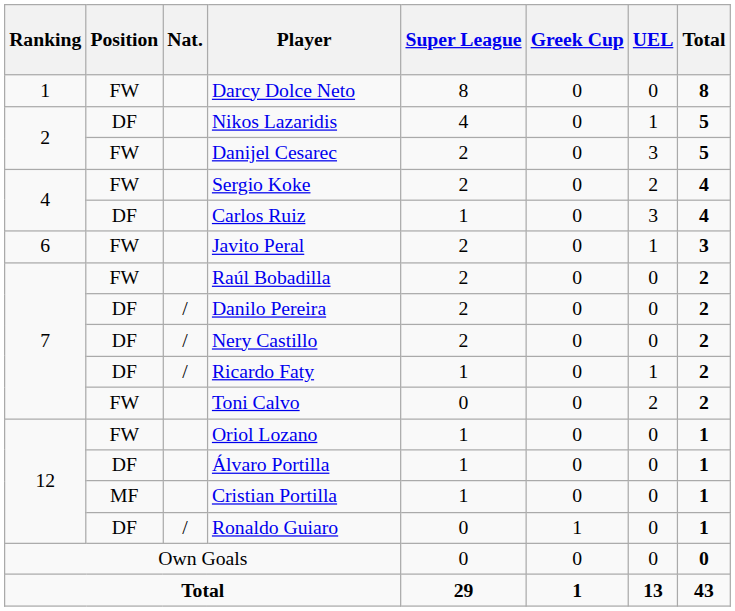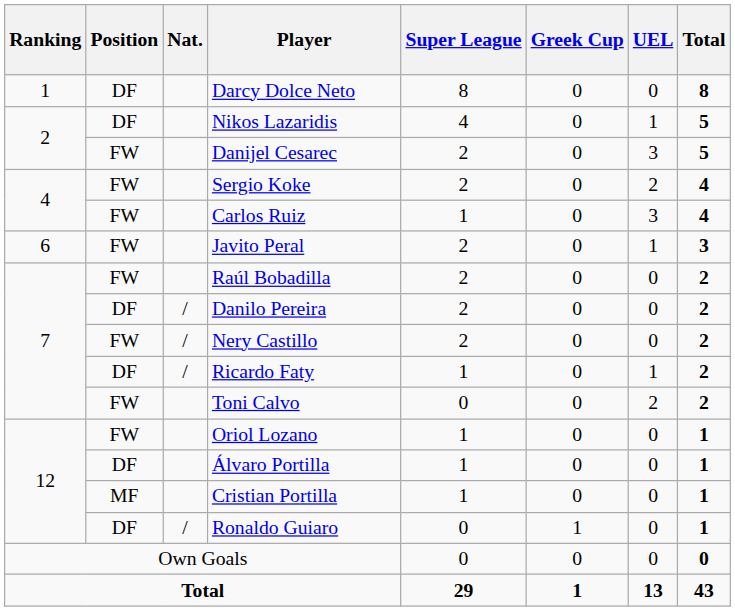Darcy Dolce Neto | Position: FW -> DF
Carlos Ruiz | Position: DF -> FW
Nery Castillo | Position: DF -> FW
